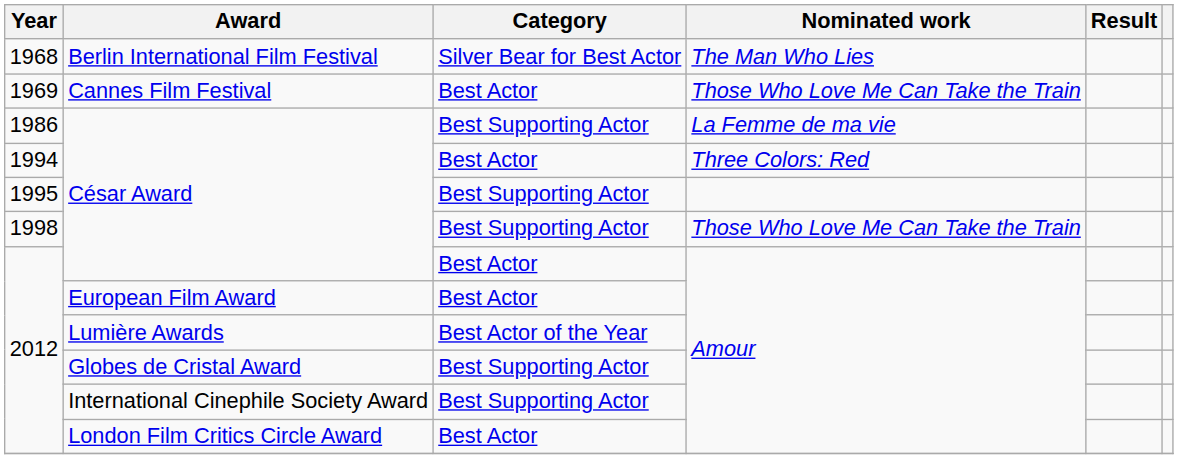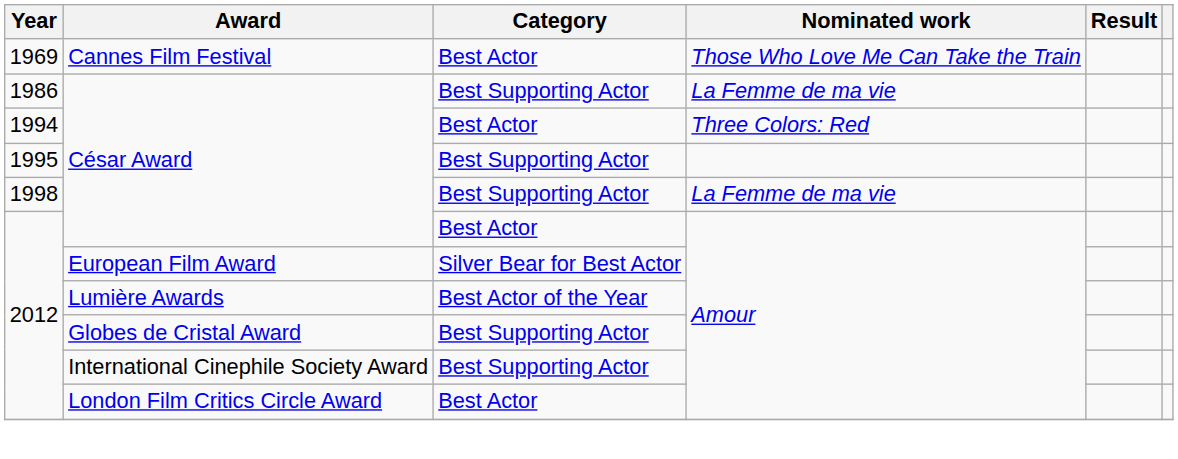- row: 1968 | Berlin International Film Festival | Silver Bear for Best Actor | The Man Who Lies
1998 / César Award | Nominated work: Those Who Love Me Can Take the Train -> La Femme de ma vie
European Film Award | Category: Best Actor -> Silver Bear for Best Actor
